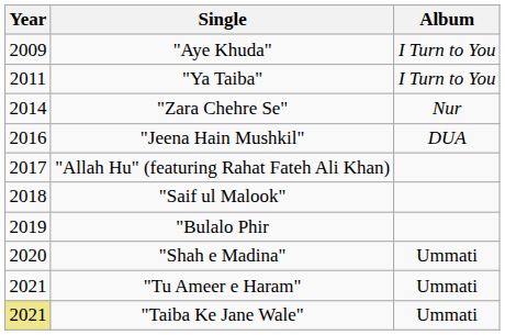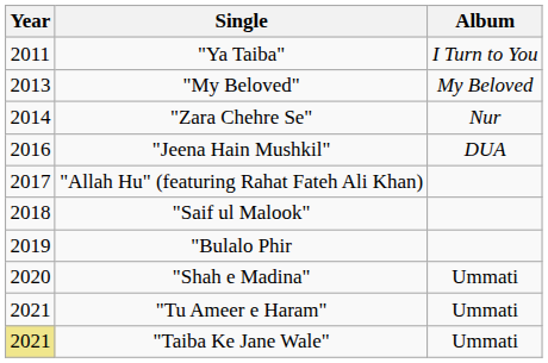- row: 2009 | "Aye Khuda" | I Turn to You
+ row: 2013 | "My Beloved" | My Beloved
